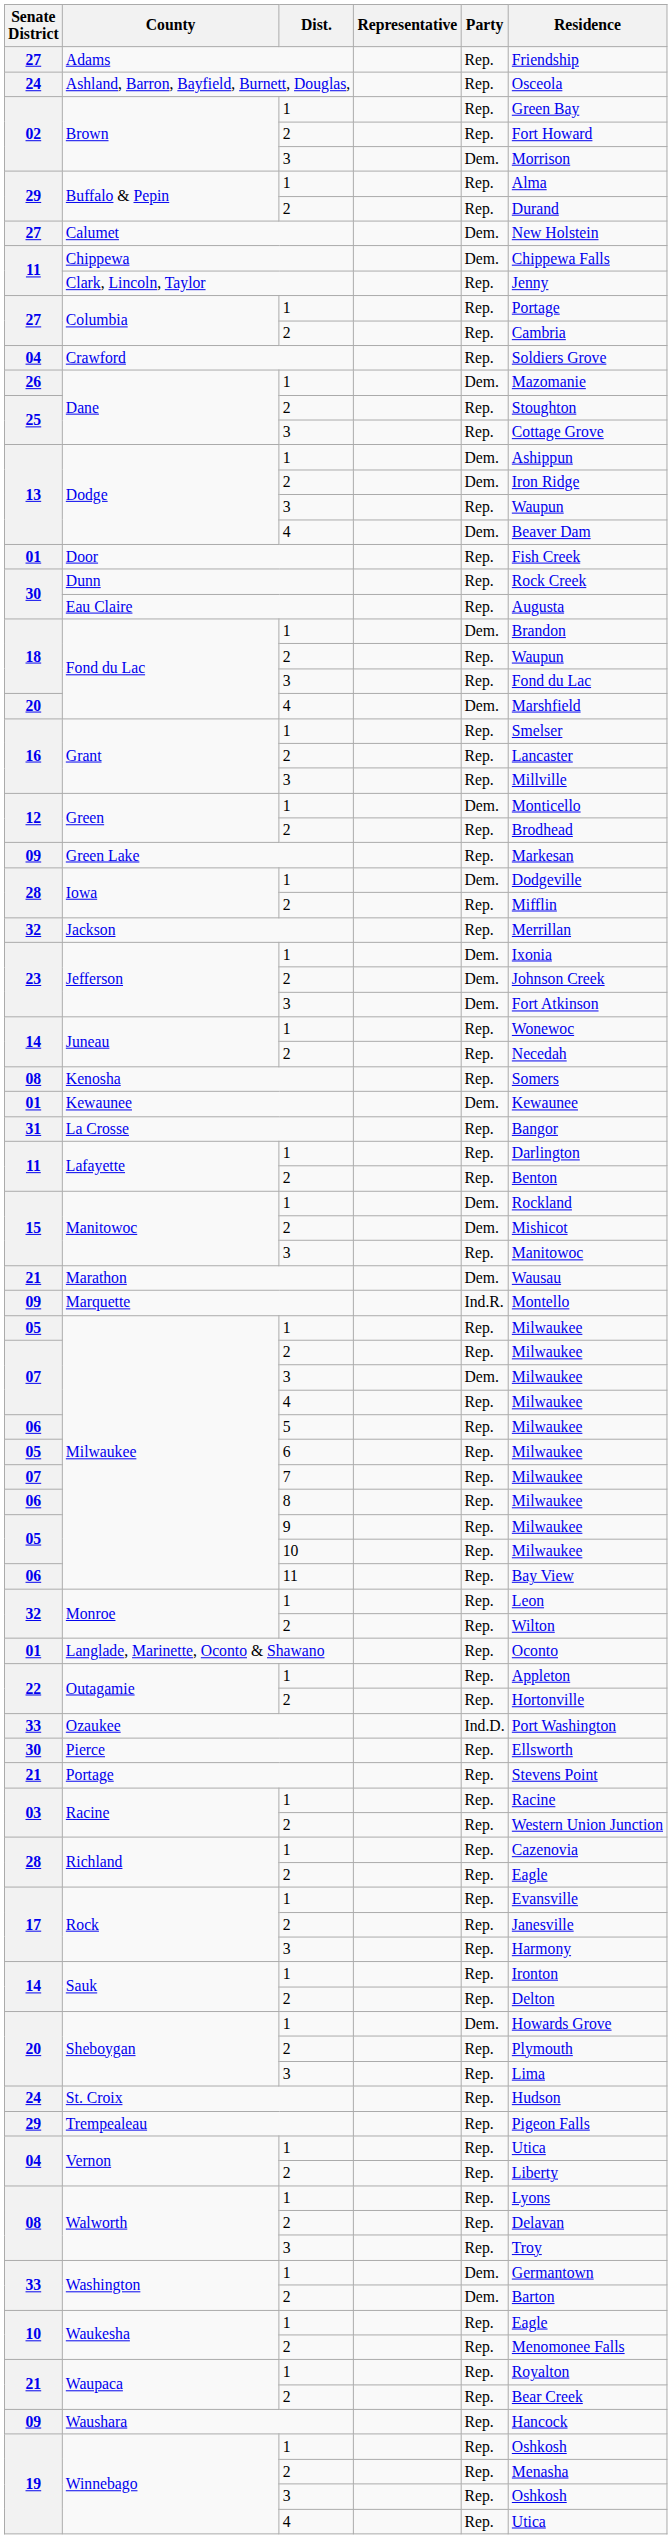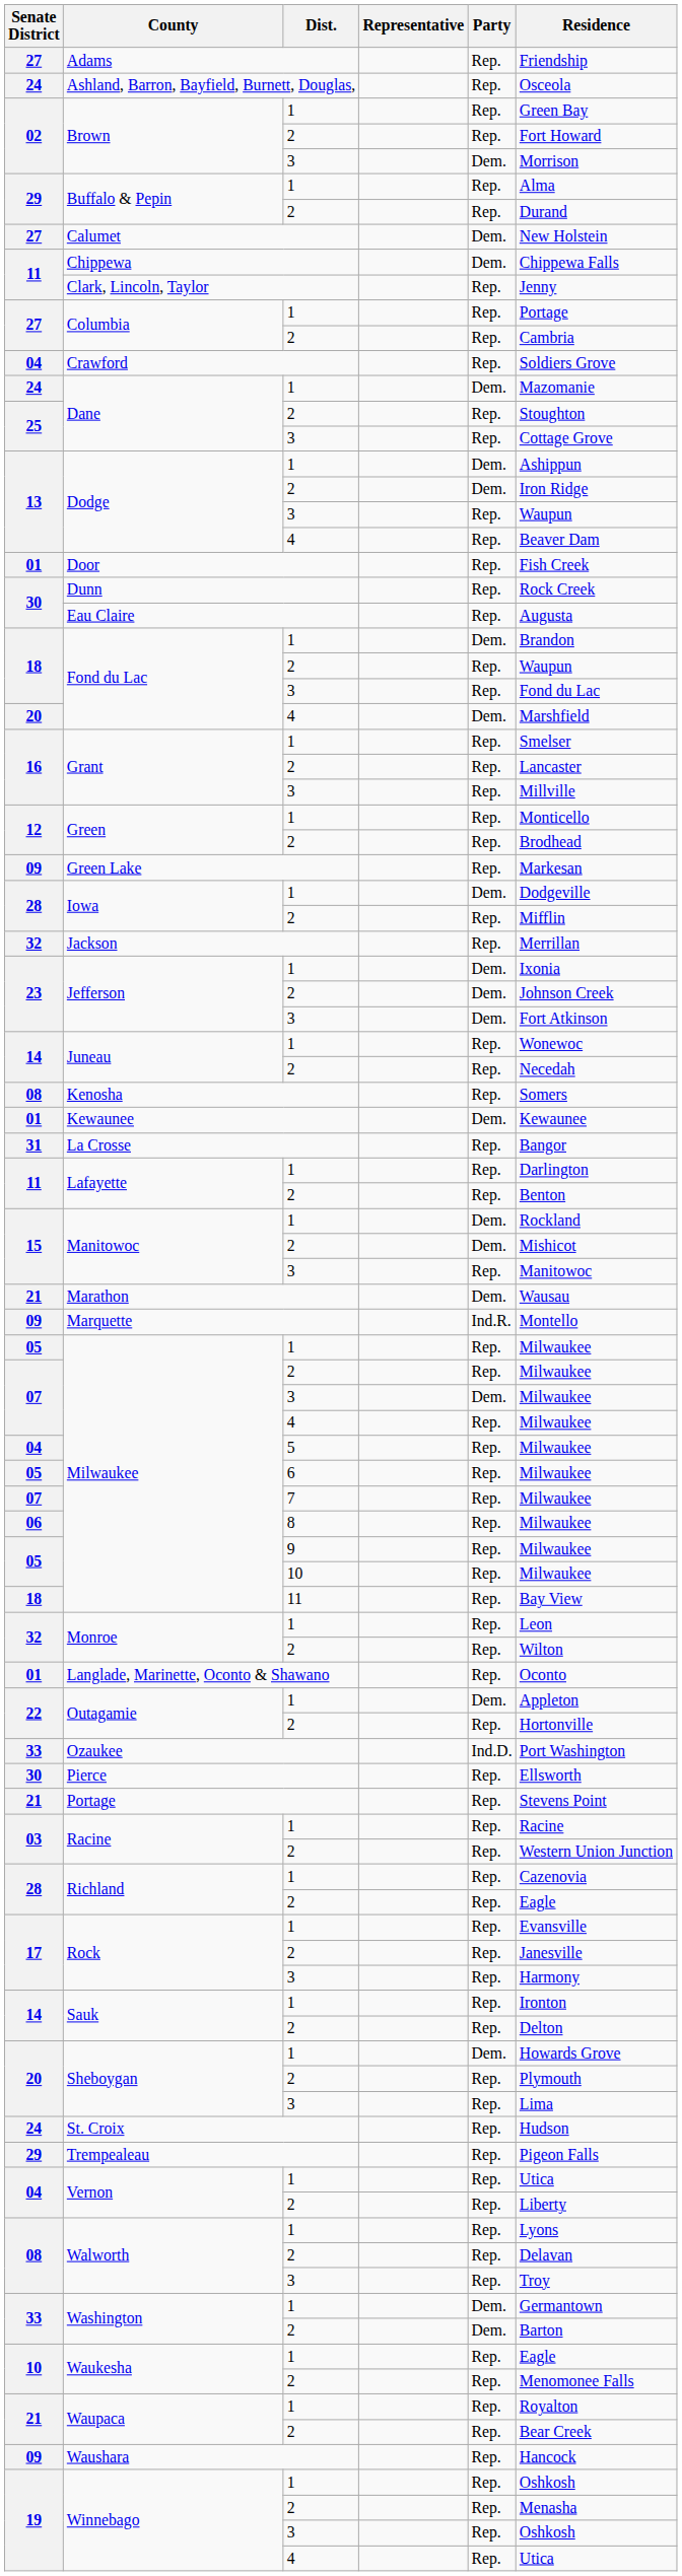Dane / 1 | Senate District: 26 -> 24
Dodge / 4 | Party: Dem. -> Rep.
Green / 1 | Party: Dem. -> Rep.
Milwaukee / 5 | Senate District: 06 -> 04
Milwaukee / 11 | Senate District: 06 -> 18
Outagamie / 1 | Party: Rep. -> Dem.
